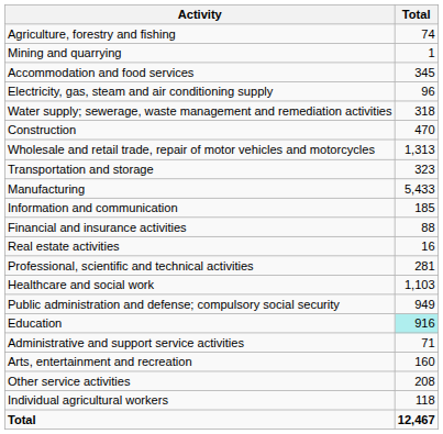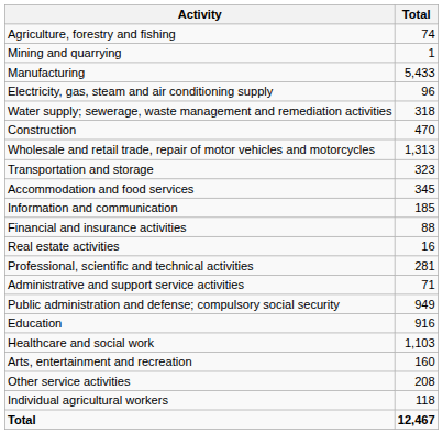rows swapped: Manufacturing <-> Accommodation and food services
rows swapped: Administrative and support service activities <-> Healthcare and social work
Education | Total: paleturquoise background -> no background
